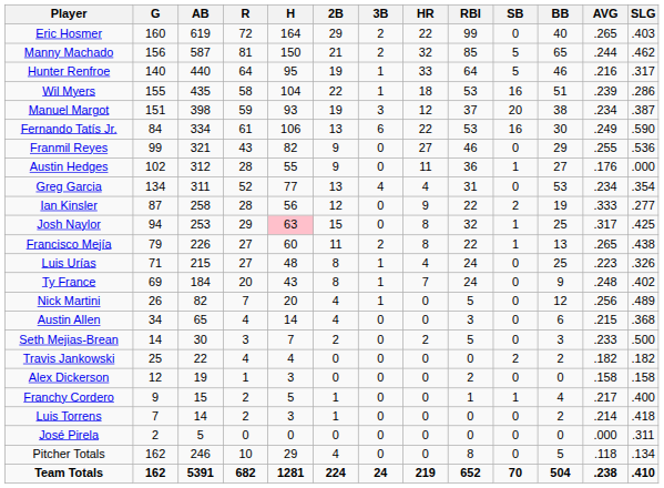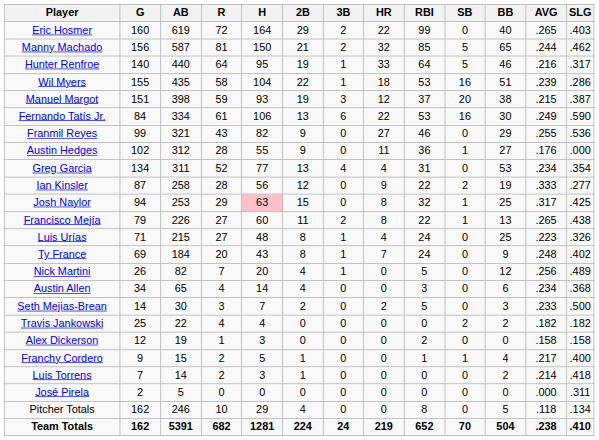Manuel Margot | AVG: .234 -> .215
Austin Allen | AVG: .215 -> .234
